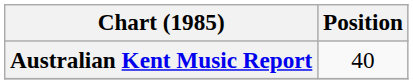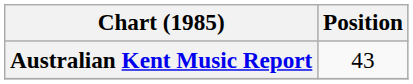Australian Kent Music Report | Position: 40 -> 43
